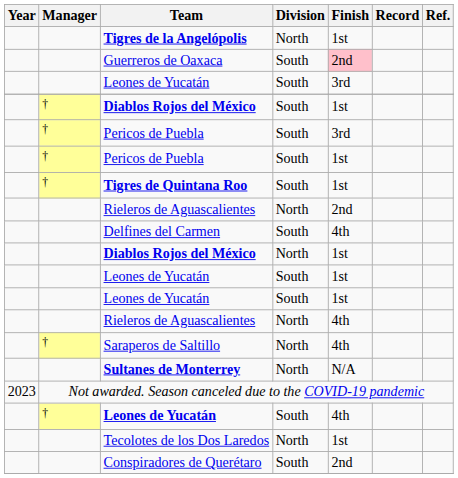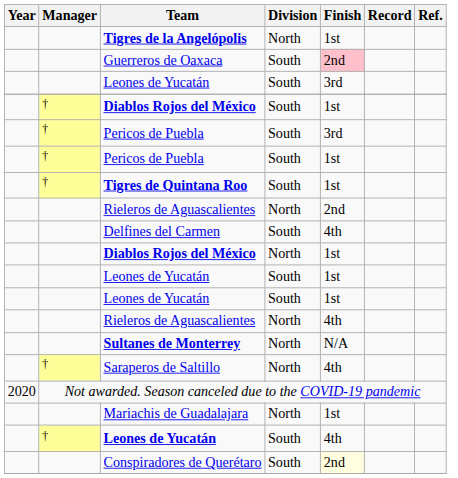rows swapped: Sultanes de Monterrey <-> Saraperos de Saltillo
Not awarded. Season canceled due to the COVID-19 pandemic | Year: 2023 -> 2020
+ row: Mariachis de Guadalajara | North | 1st
- row: Tecolotes de los Dos Laredos | North | 1st
Conspiradores de Querétaro | Finish: no background -> lightyellow background
